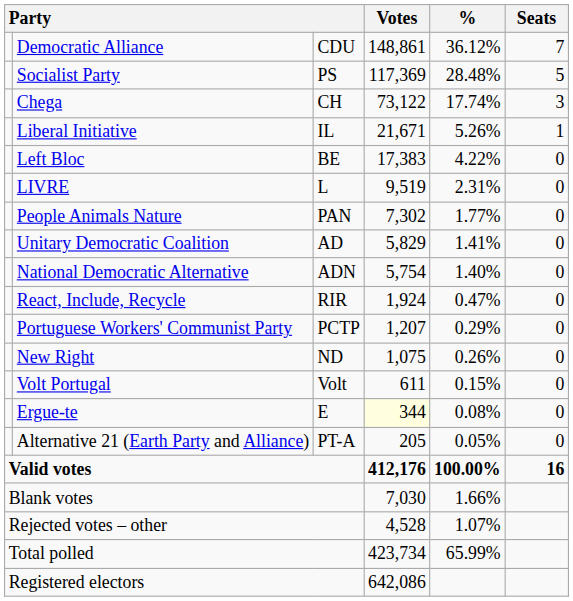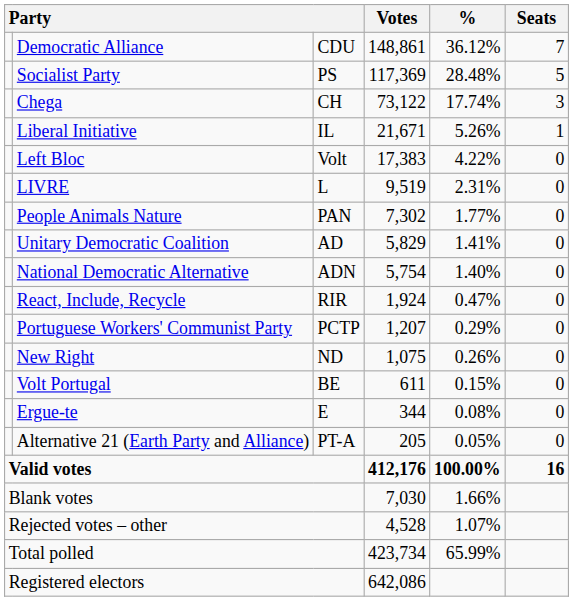Left Bloc | column 3: BE -> Volt
Volt Portugal | column 3: Volt -> BE
Ergue-te | Votes: lightyellow background -> no background
